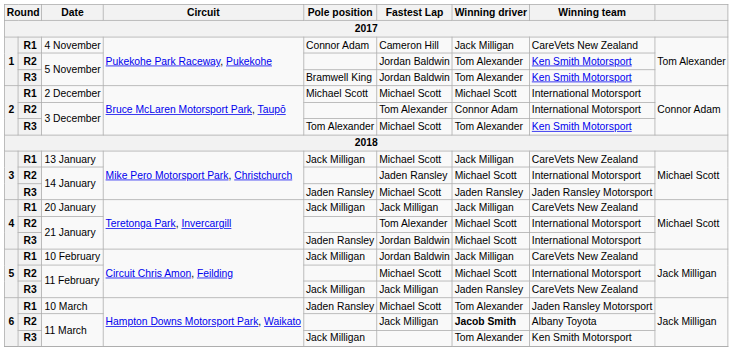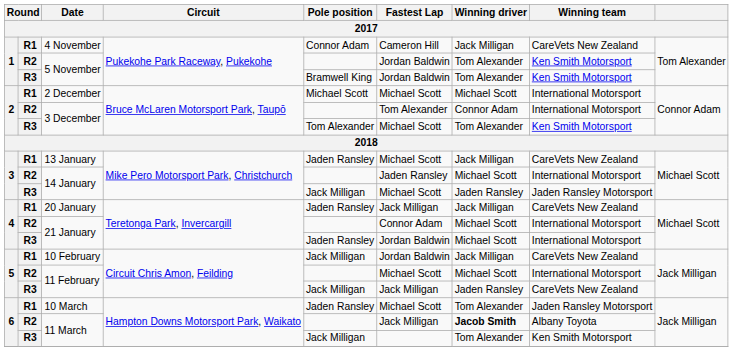13 January | Pole position: Jack Milligan -> Jaden Ransley
R3 / 14 January | Pole position: Jaden Ransley -> Jack Milligan
20 January | Pole position: Jack Milligan -> Jaden Ransley
R2 / 21 January | Fastest Lap: Tom Alexander -> Connor Adam
